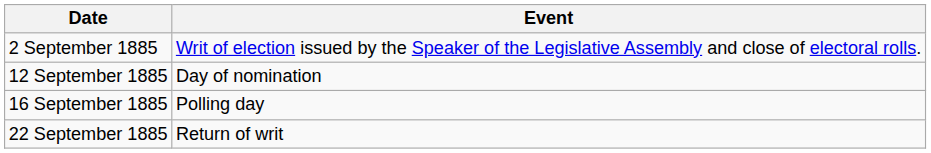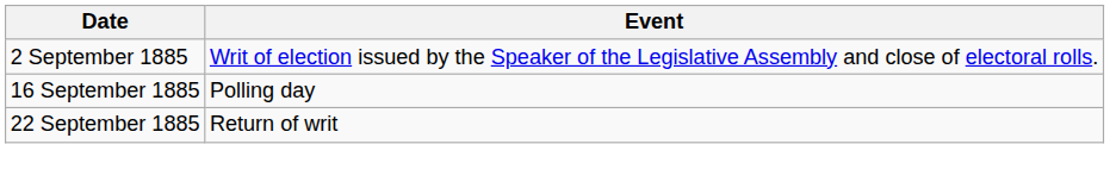- row: 12 September 1885 | Day of nomination
